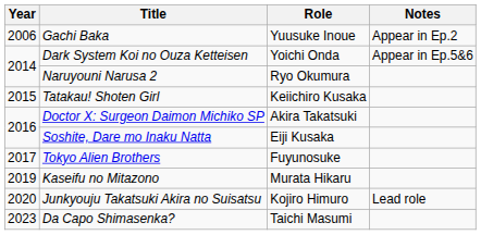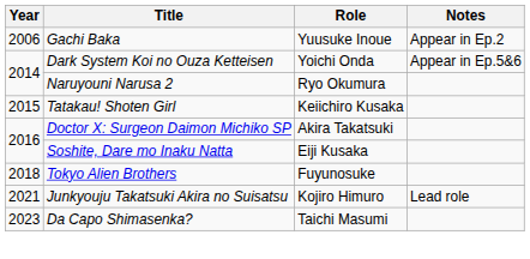Tokyo Alien Brothers | Year: 2017 -> 2018
- row: 2019 | Kaseifu no Mitazono | Murata Hikaru
Junkyouju Takatsuki Akira no Suisatsu | Year: 2020 -> 2021
